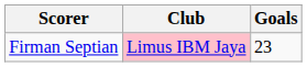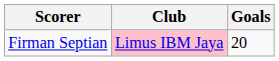Firman Septian | Goals: 23 -> 20
